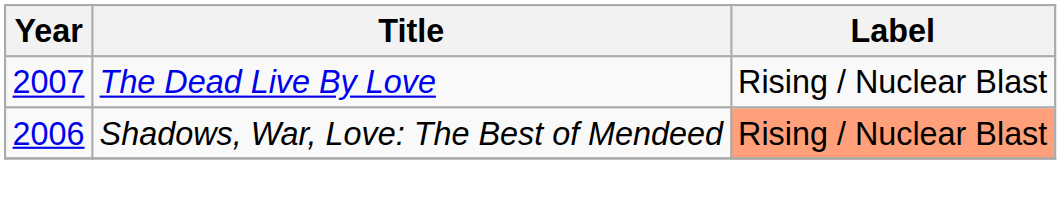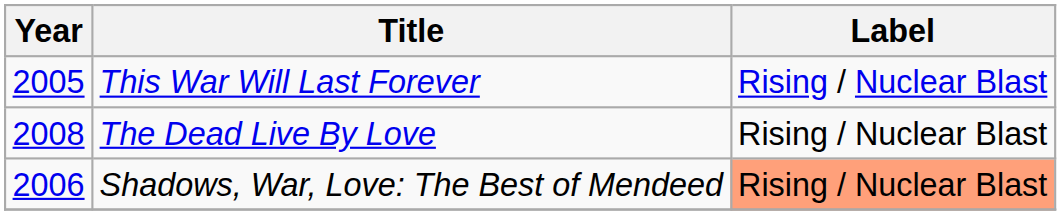+ row: 2005 | This War Will Last Forever | Rising / Nuclear Blast
The Dead Live By Love | Year: 2007 -> 2008
